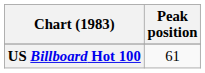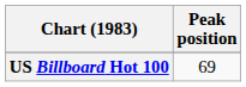US Billboard Hot 100 | Peak position: 61 -> 69
